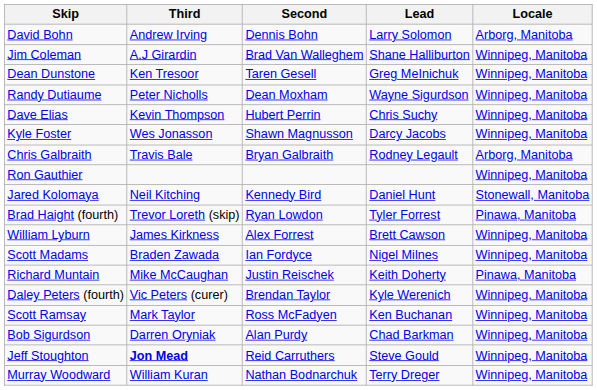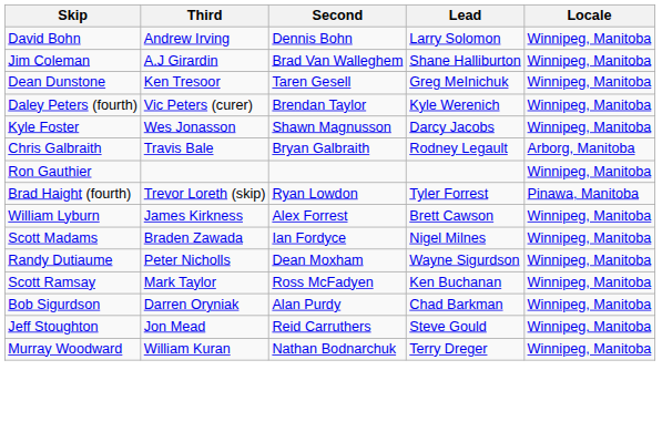David Bohn | Locale: Arborg, Manitoba -> Winnipeg, Manitoba
rows swapped: Randy Dutiaume <-> Daley Peters (fourth)
- row: Dave Elias | Kevin Thompson | Hubert Perrin | Chris Suchy | Winnipeg, Manitoba
- row: Jared Kolomaya | Neil Kitching | Kennedy Bird | Daniel Hunt | Stonewall, Manitoba
- row: Richard Muntain | Mike McCaughan | Justin Reischek | Keith Doherty | Pinawa, Manitoba
Jeff Stoughton | Third: bold -> normal
